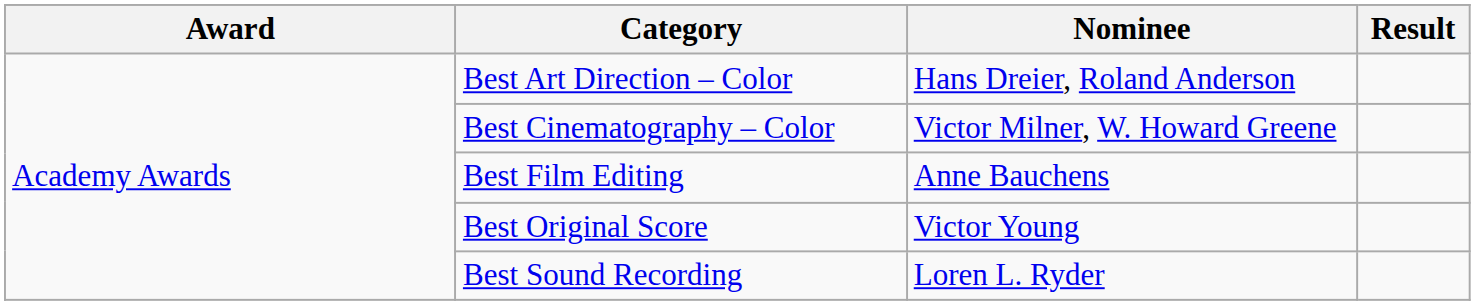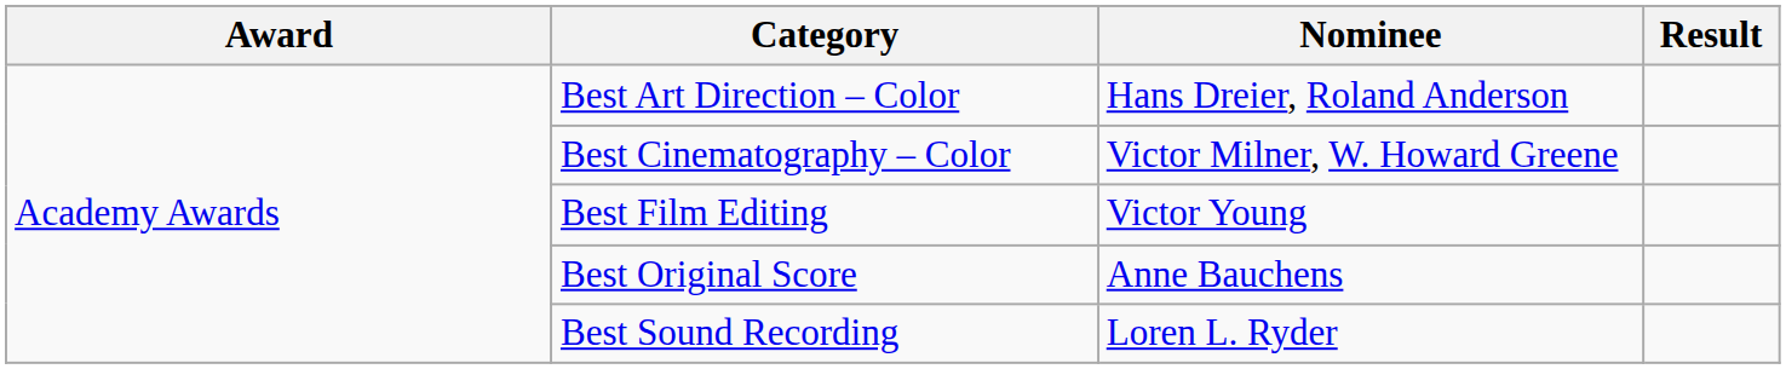Best Film Editing | Nominee: Anne Bauchens -> Victor Young
Best Original Score | Nominee: Victor Young -> Anne Bauchens
